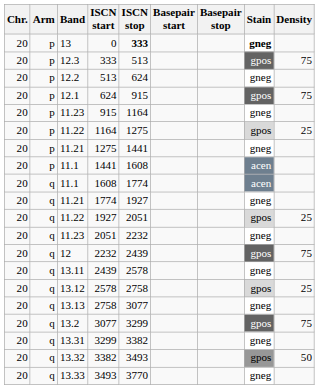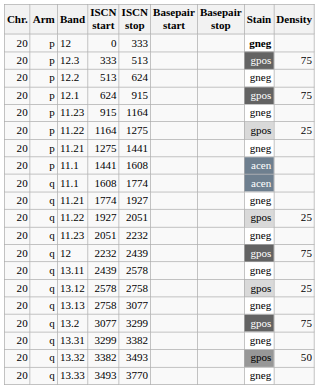0 | Band: 13 -> 12
0 | ISCN stop: bold -> normal
